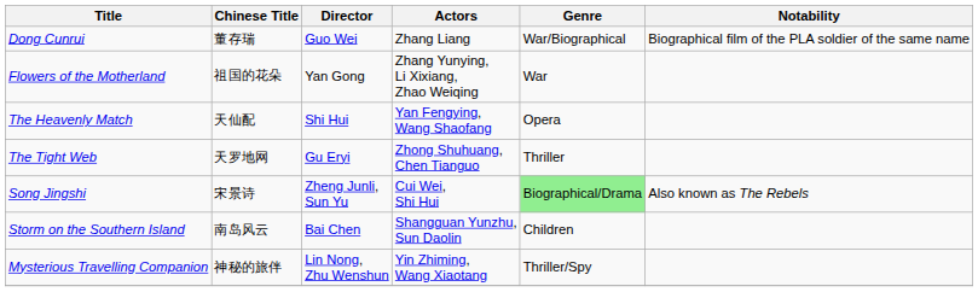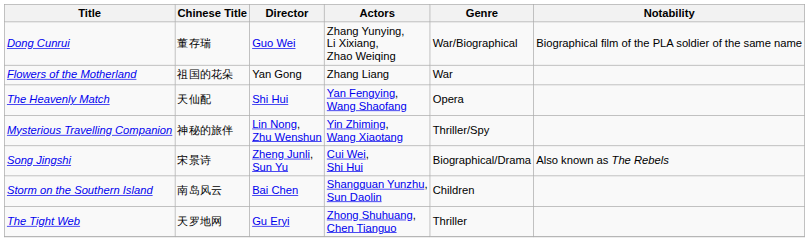Dong Cunrui | Actors: Zhang Liang -> Zhang Yunying, Li Xixiang, Zhao Weiqing
Flowers of the Motherland | Actors: Zhang Yunying, Li Xixiang, Zhao Weiqing -> Zhang Liang
rows swapped: Mysterious Travelling Companion <-> The Tight Web
Song Jingshi | Genre: lightgreen background -> no background
